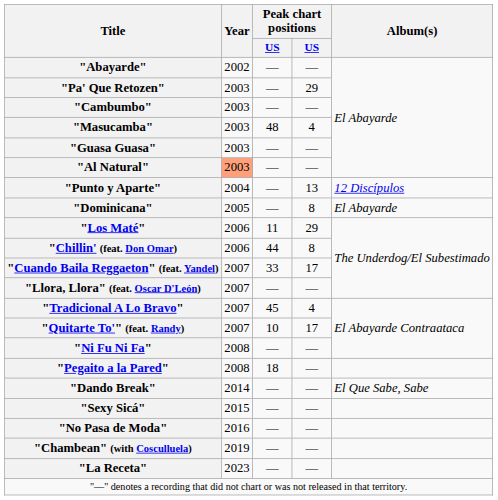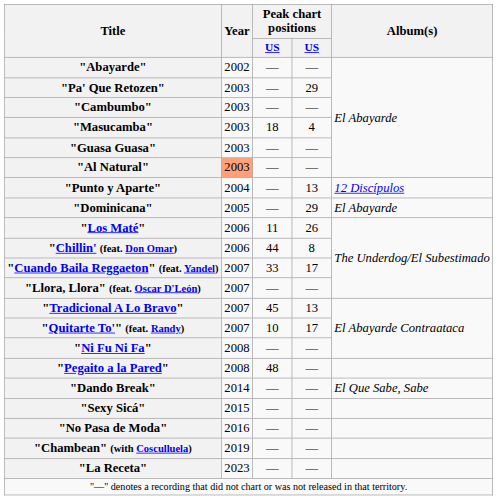"Masucamba" | column 3: 48 -> 18
"Dominicana" | column 4: 8 -> 29
"Los Maté" | column 4: 29 -> 26
"Tradicional A Lo Bravo" | column 4: 4 -> 13
"Pegaito a la Pared" | column 3: 18 -> 48
